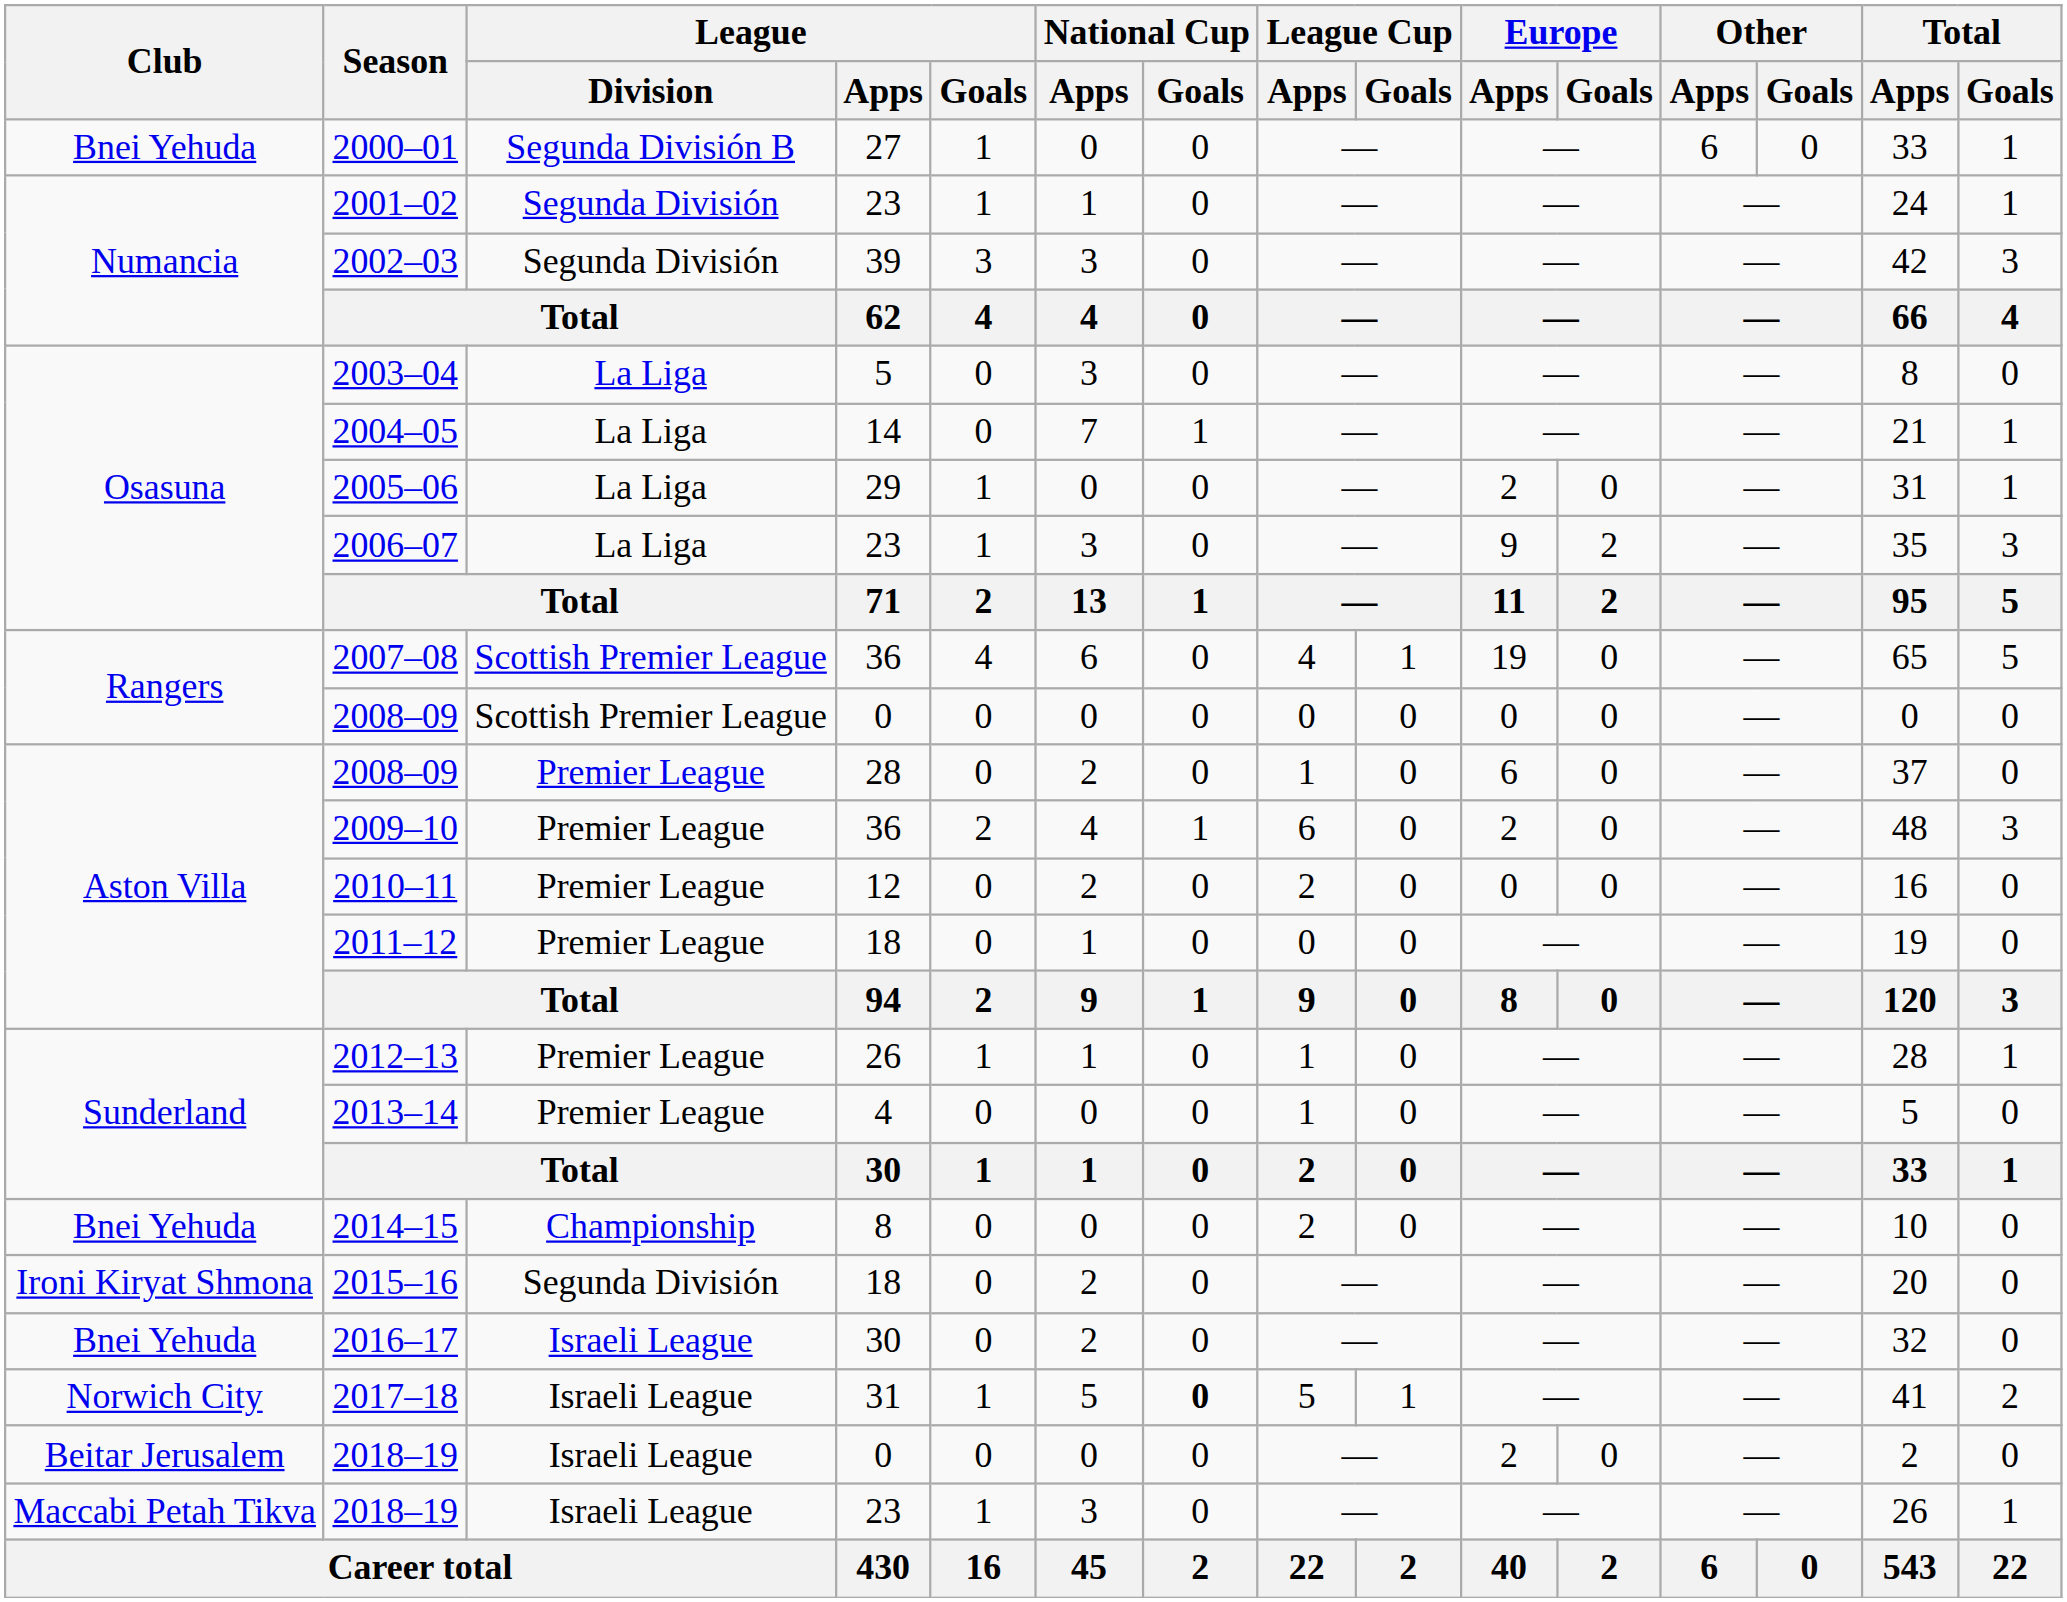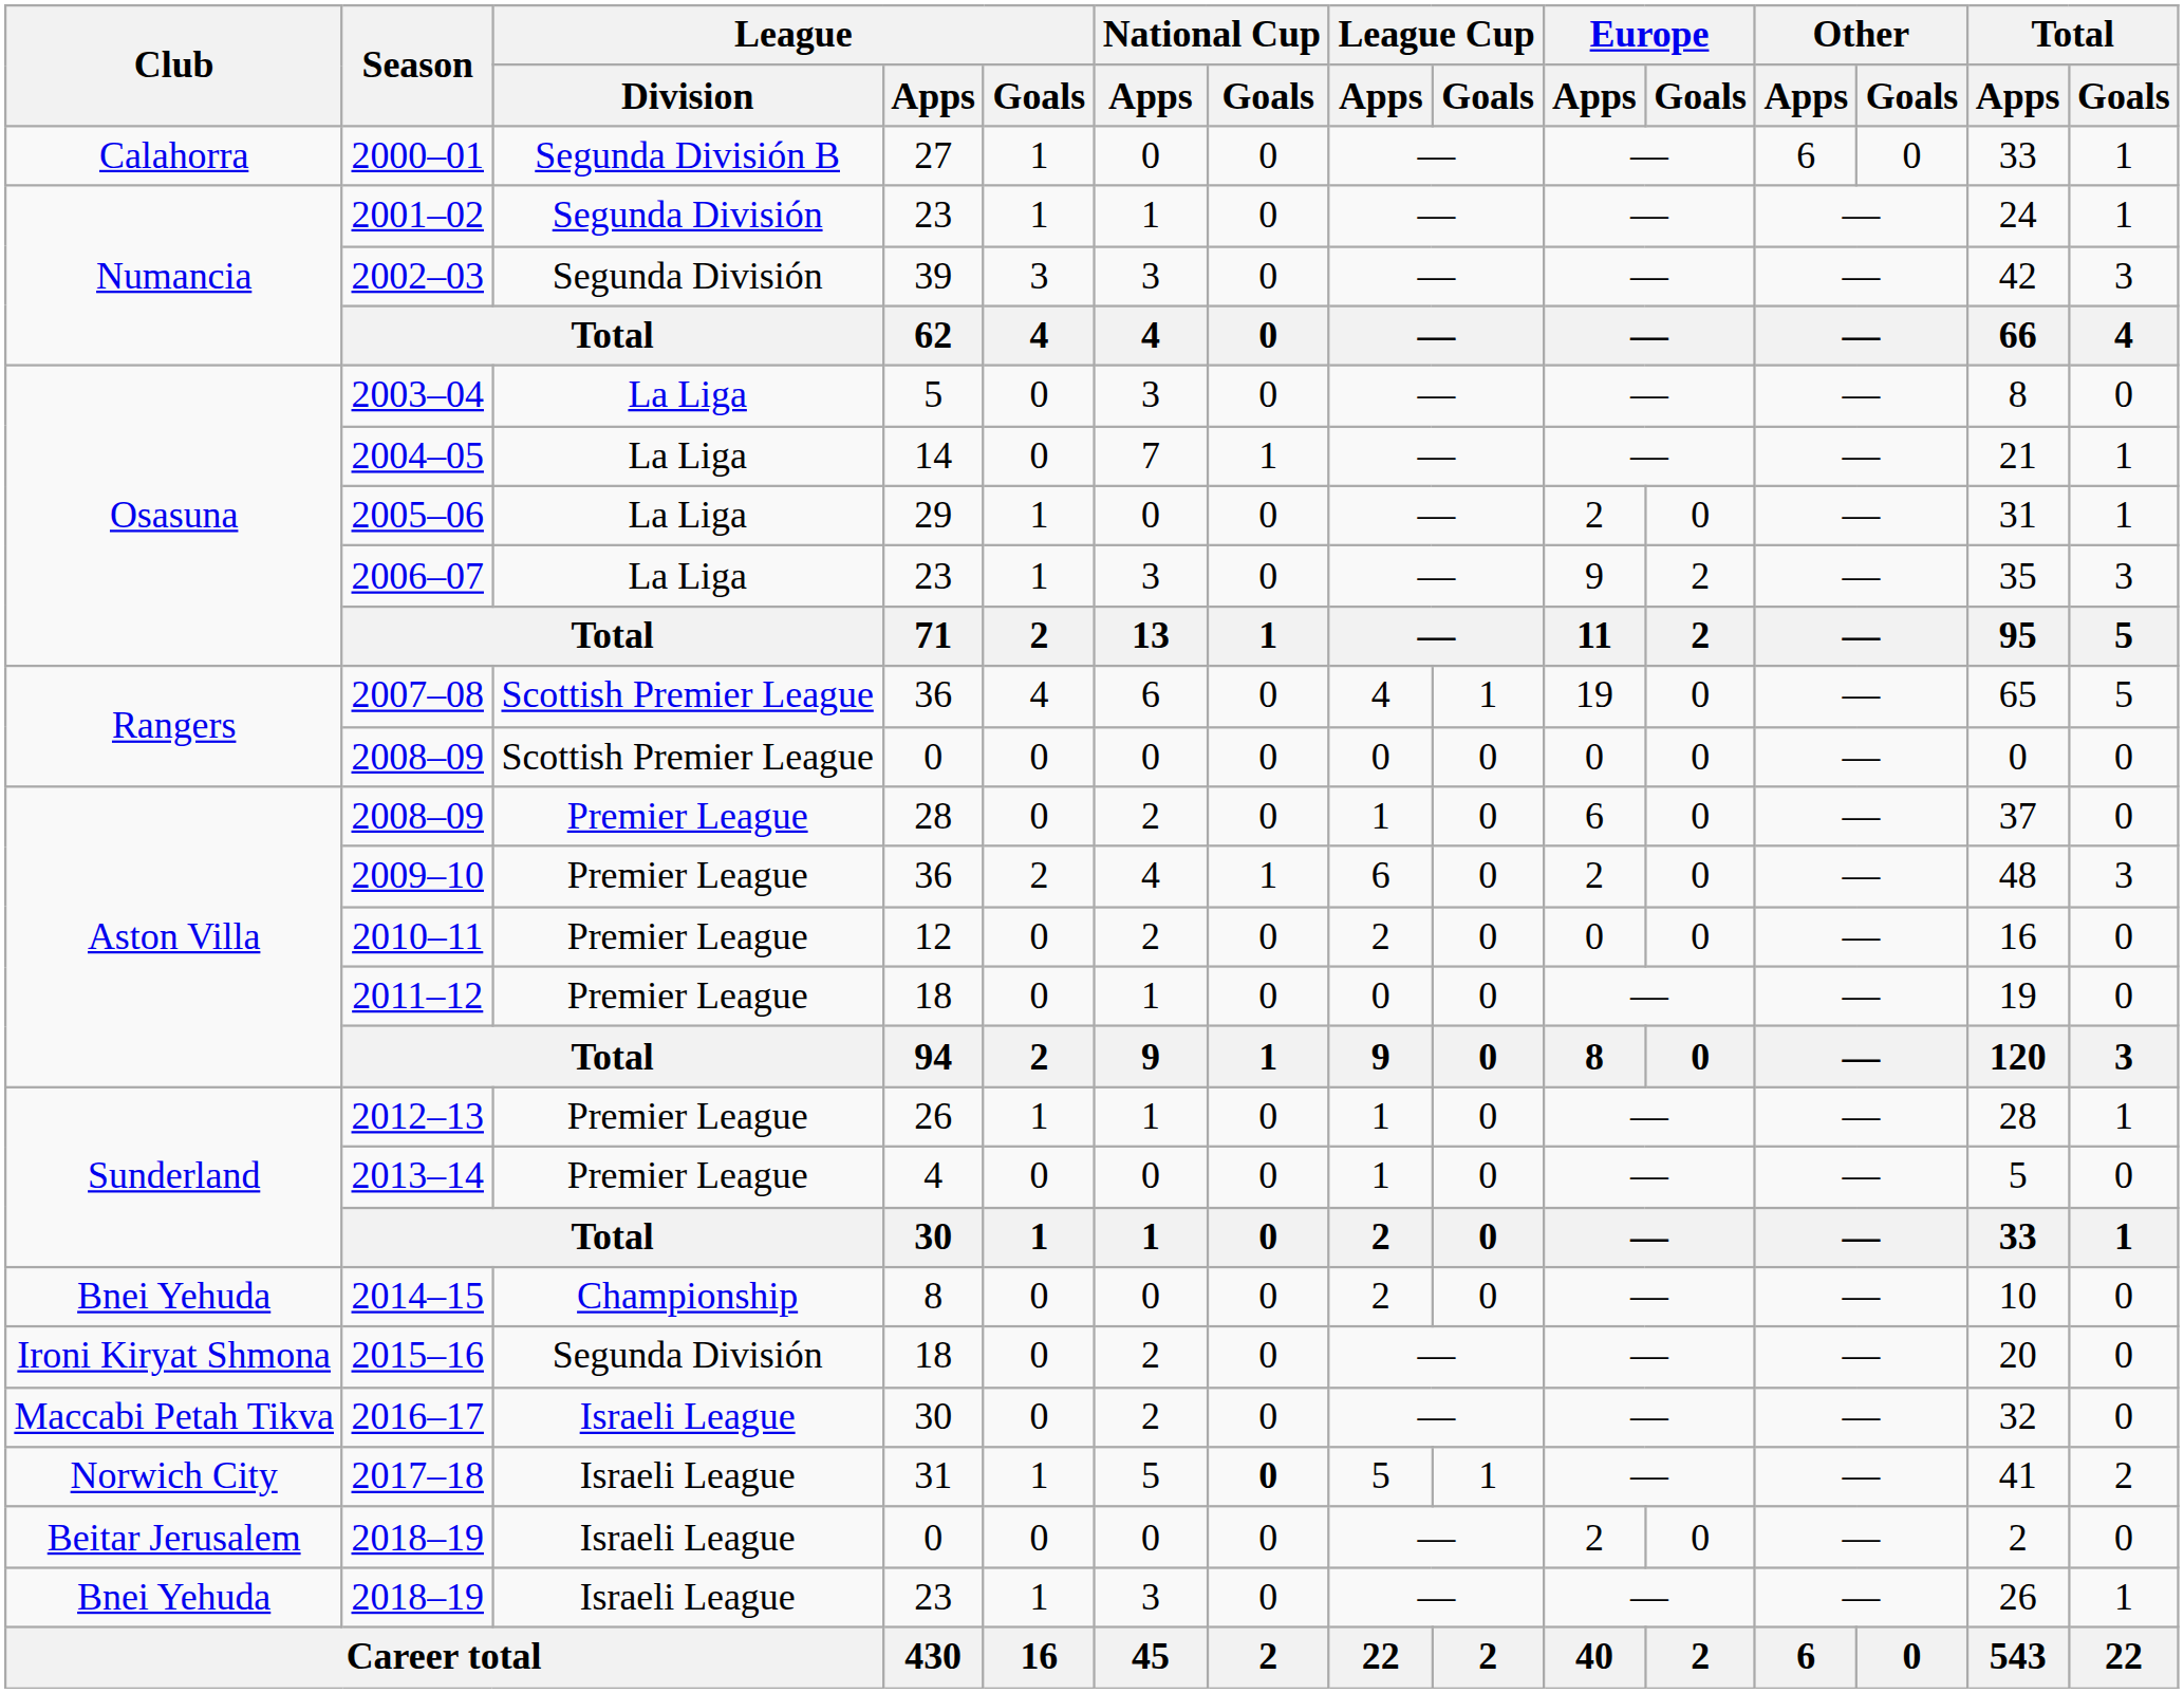2000–01 | Club: Bnei Yehuda -> Calahorra
2016–17 | Club: Bnei Yehuda -> Maccabi Petah Tikva
2018–19 / 23 | Club: Maccabi Petah Tikva -> Bnei Yehuda
